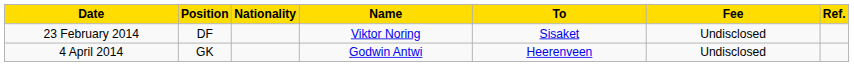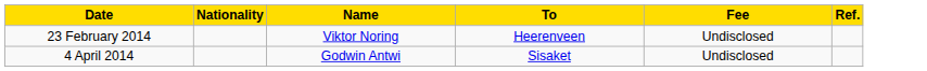- column: Position | DF | GK
23 February 2014 | To: Sisaket -> Heerenveen
4 April 2014 | To: Heerenveen -> Sisaket
